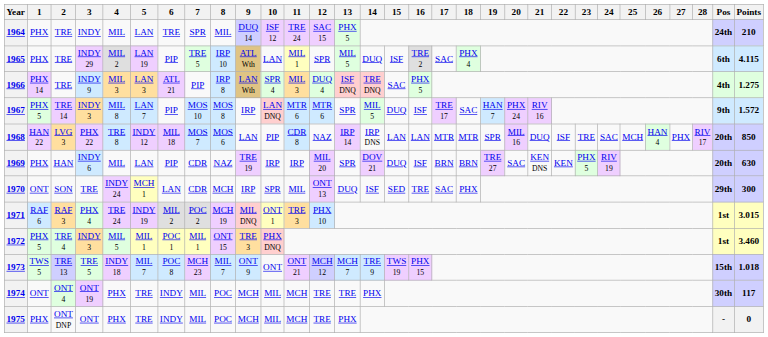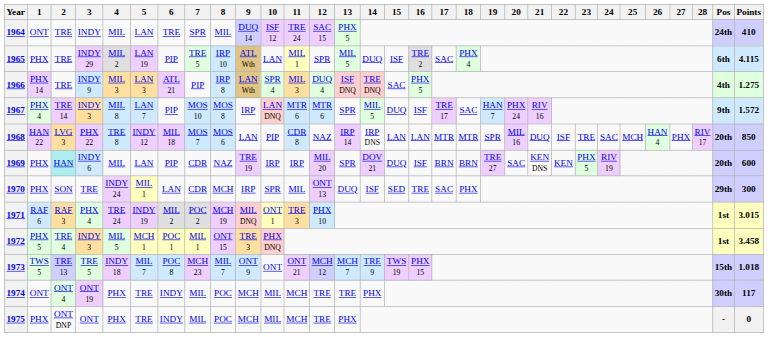1964 | 1: PHX -> ONT
1964 | Points: 210 -> 410
1967 | 1: PHX 5 -> PHX 4
1969 | 2: no background -> paleturquoise background
1969 | Points: 630 -> 600
1970 | 1: ONT -> PHX
1970 | 5: MCH 1 -> MIL 1
1972 | 5: MIL 1 -> MCH 1
1972 | Points: 3.460 -> 3.458
